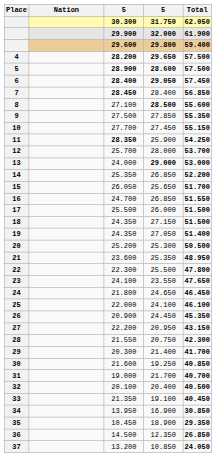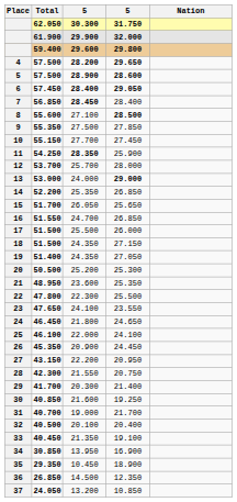columns swapped: Nation <-> Total
